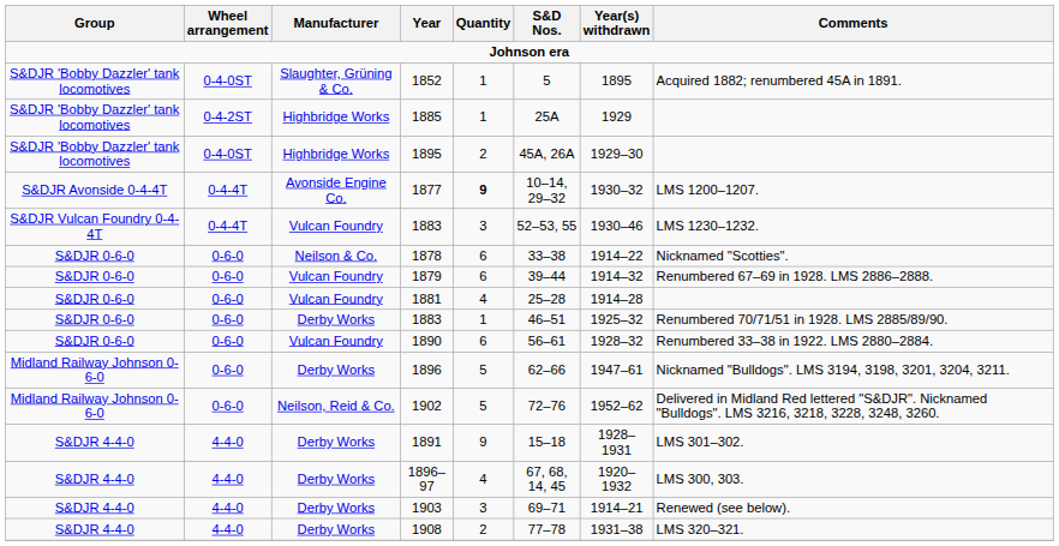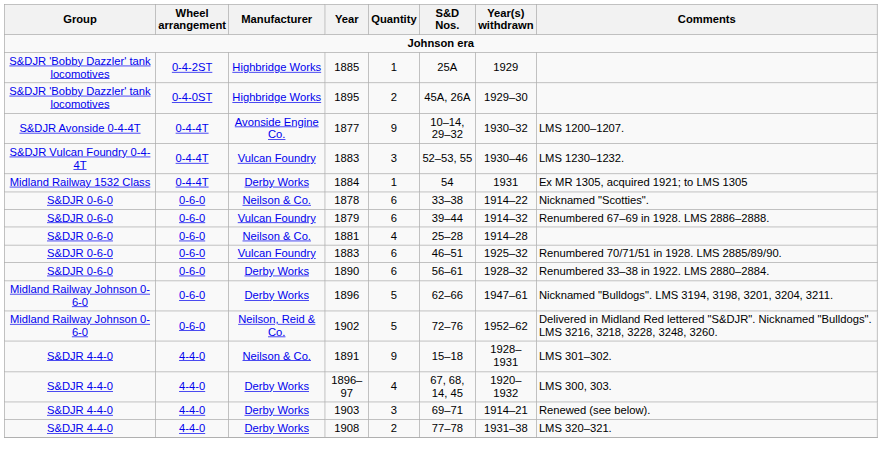- row: S&DJR 'Bobby Dazzler' tank locomotives | 0-4-0ST | Slaughter, Grüning & Co. | 1852 | 1 | 5 | 1895 | Acquired 1882; renumbered 45A in 1891.
1877 | Quantity: bold -> normal
+ row: Midland Railway 1532 Class | 0-4-4T | Derby Works | 1884 | 1 | 54 | 1931 | Ex MR 1305, acquired 1921; to LMS 1305
1881 | Manufacturer: Vulcan Foundry -> Neilson & Co.
S&DJR 0-6-0 / 1883 | Manufacturer: Derby Works -> Vulcan Foundry
S&DJR 0-6-0 / 1883 | Quantity: 1 -> 6
1890 | Manufacturer: Vulcan Foundry -> Derby Works
1891 | Manufacturer: Derby Works -> Neilson & Co.
